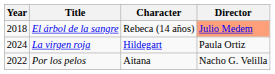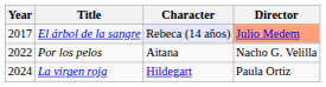El árbol de la sangre | Year: 2018 -> 2017
El árbol de la sangre | Character: no background -> lavender background
rows swapped: Por los pelos <-> La virgen roja
